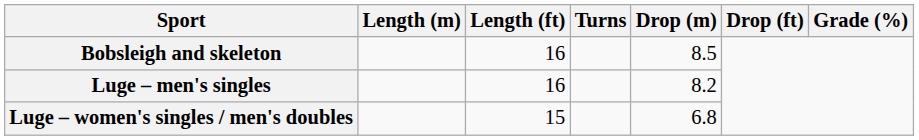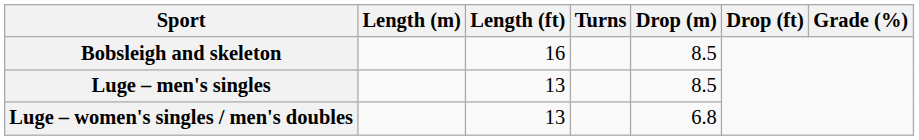Luge – men's singles | Length (ft): 16 -> 13
Luge – men's singles | Drop (m): 8.2 -> 8.5
Luge – women's singles / men's doubles | Length (ft): 15 -> 13
